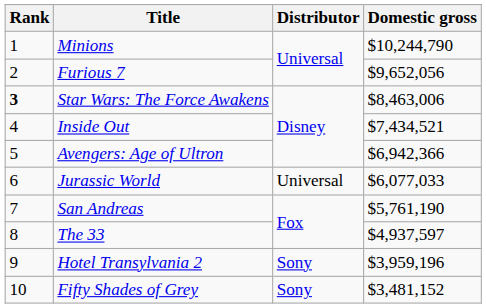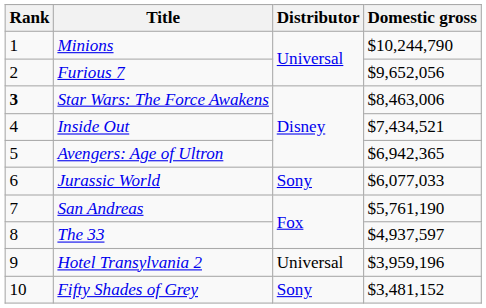Avengers: Age of Ultron | Domestic gross: $6,942,366 -> $6,942,365
Jurassic World | Distributor: Universal -> Sony
Hotel Transylvania 2 | Distributor: Sony -> Universal
